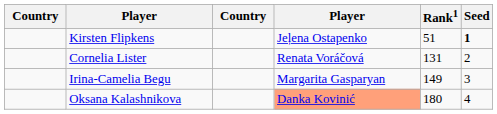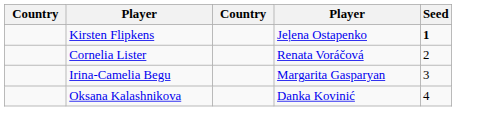- column: Rank1 | 51 | 131 | 149 | 180
Oksana Kalashnikova | column 4: lightsalmon background -> no background
